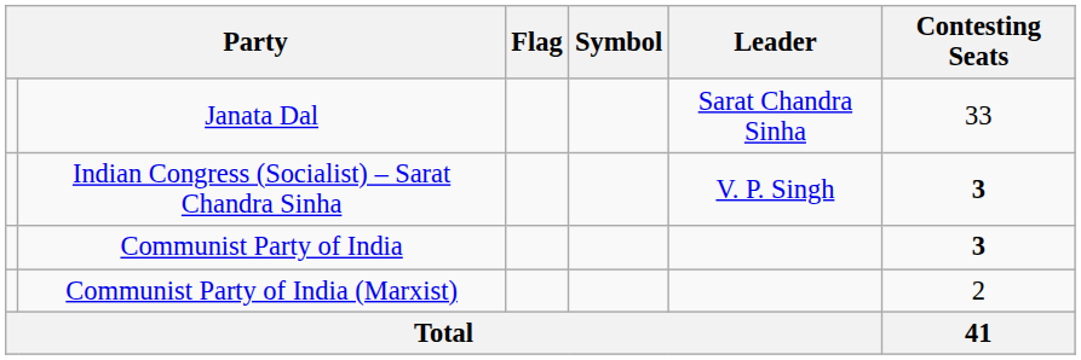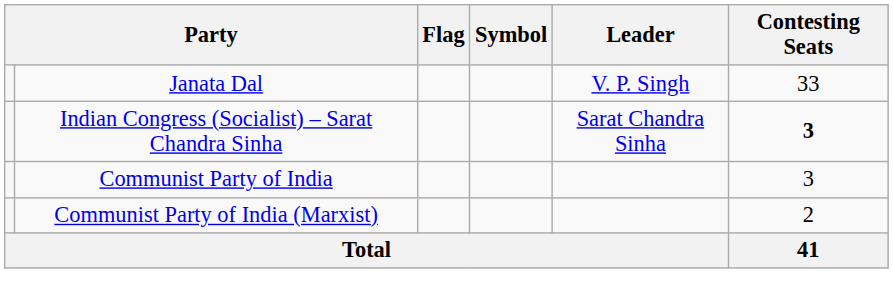Janata Dal | Leader: Sarat Chandra Sinha -> V. P. Singh
Indian Congress (Socialist) – Sarat Chandra Sinha | Leader: V. P. Singh -> Sarat Chandra Sinha
Communist Party of India | Contesting Seats: bold -> normal
